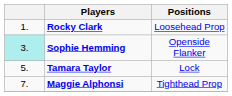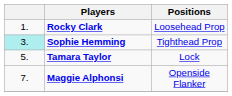Sophie Hemming | Positions: Openside Flanker -> Tighthead Prop
Maggie Alphonsi | Positions: Tighthead Prop -> Openside Flanker
